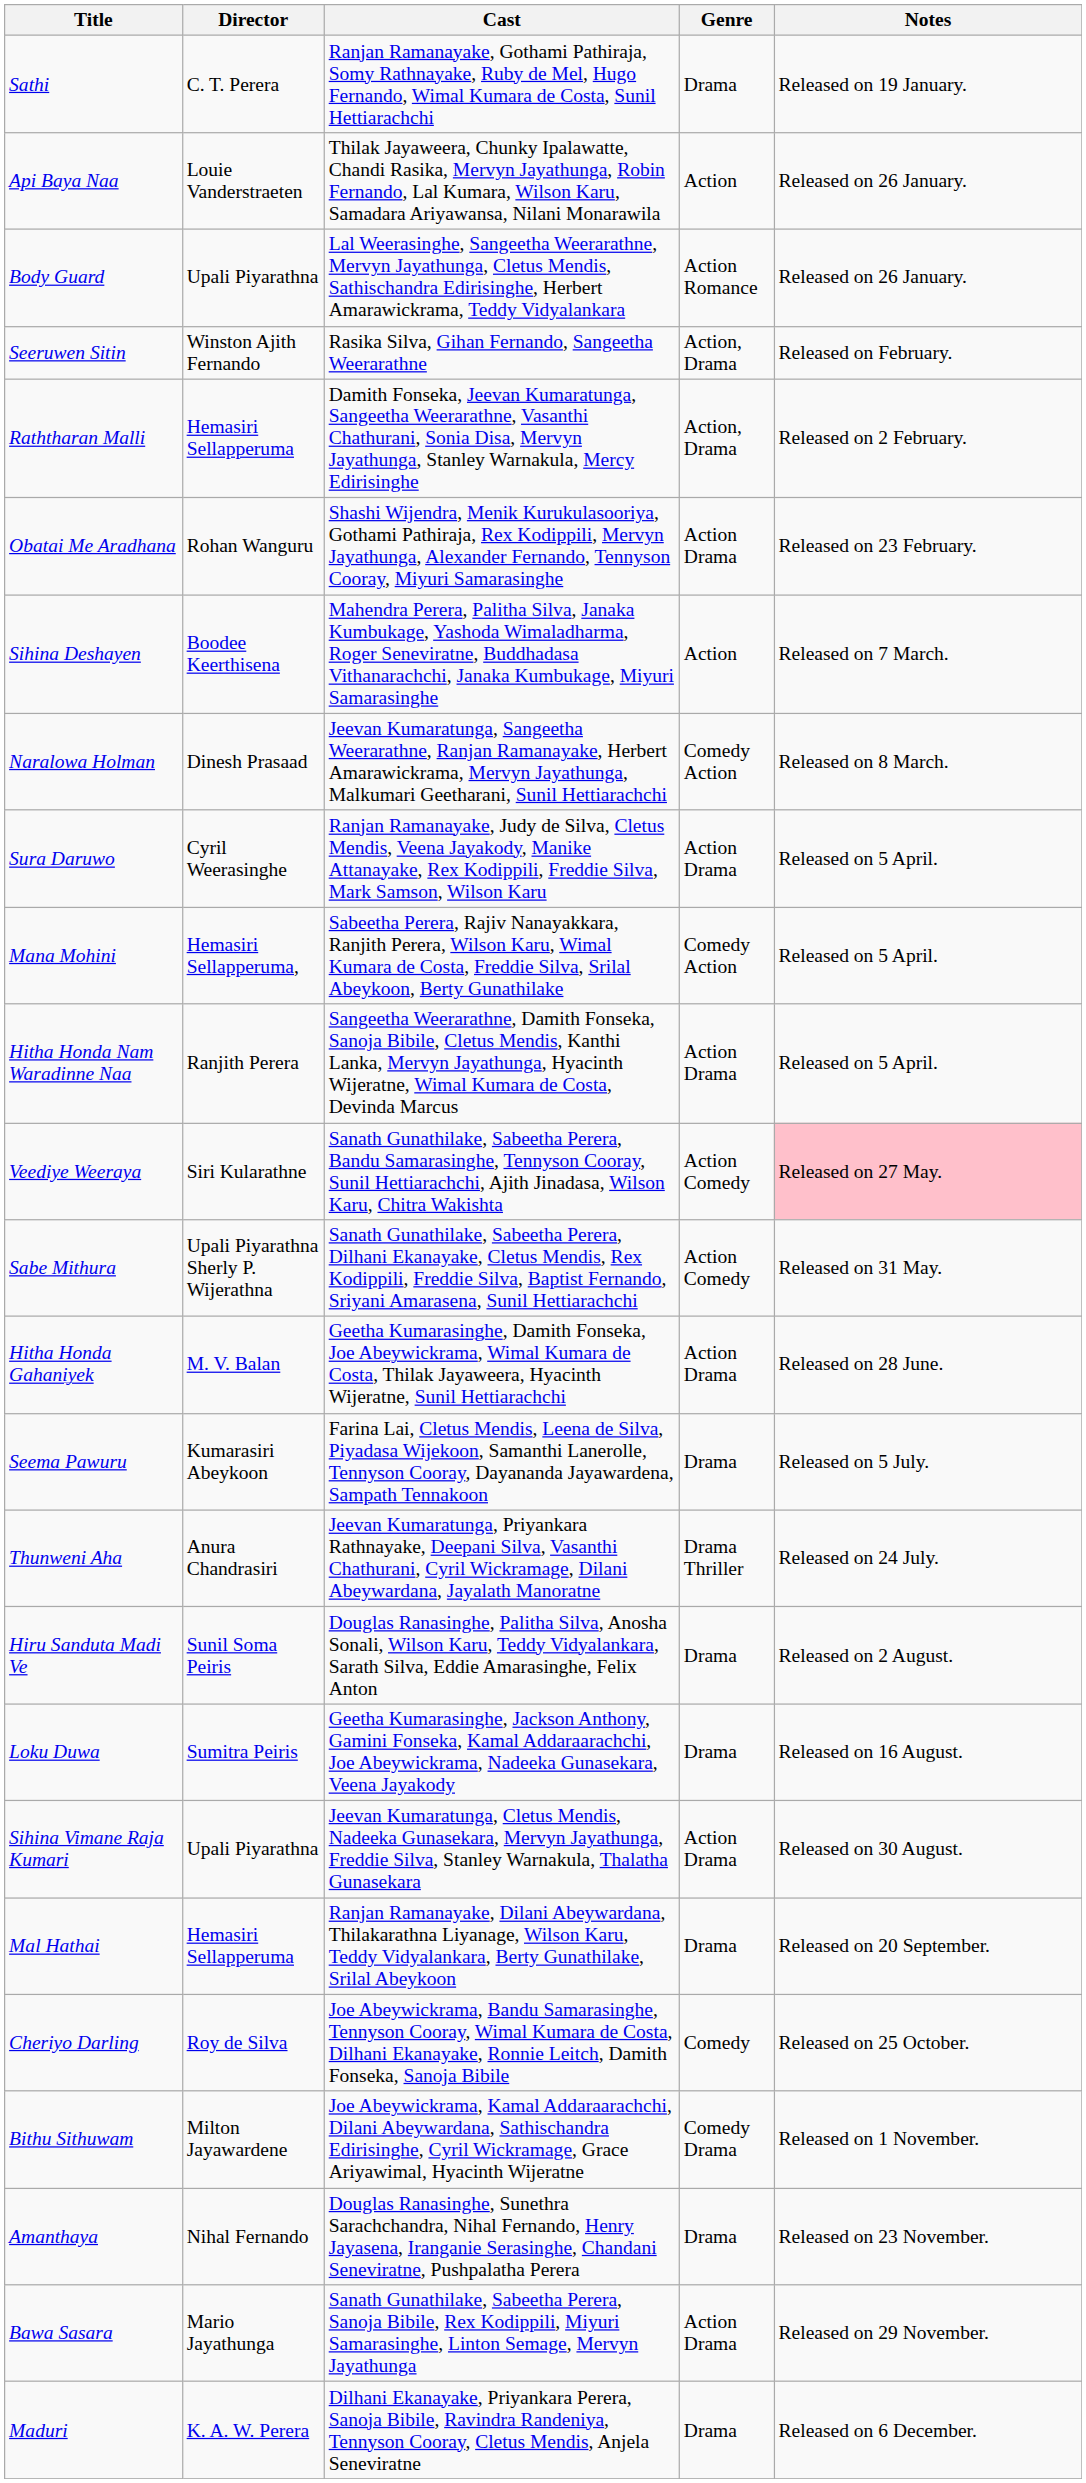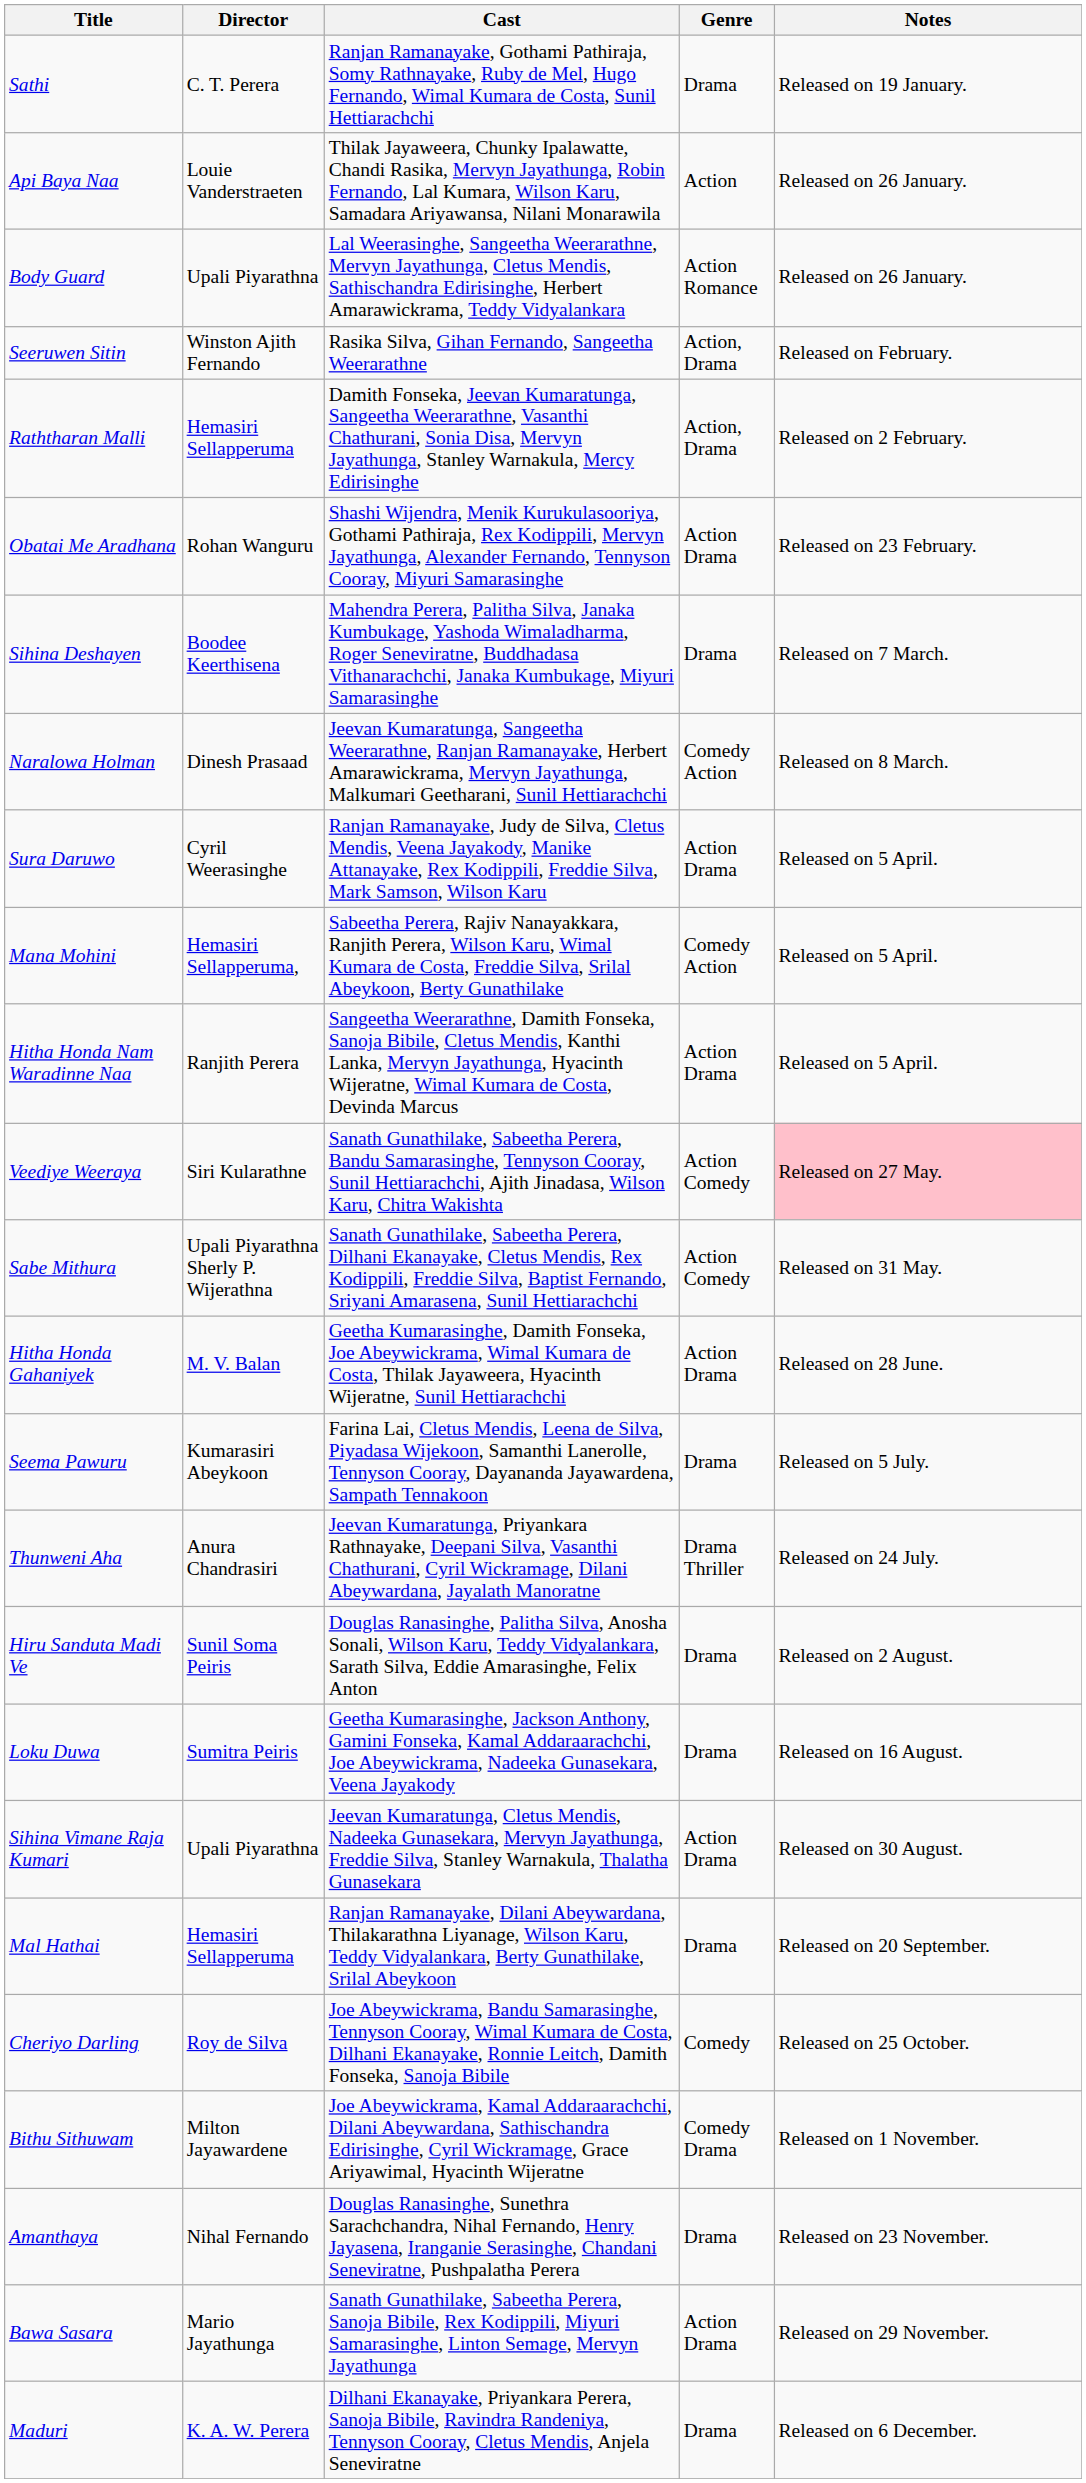Sihina Deshayen | Genre: Action -> Drama
